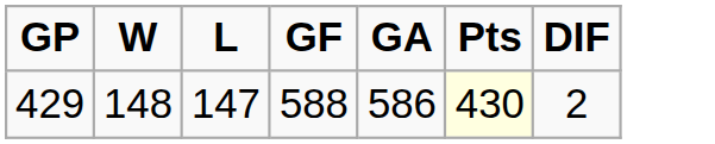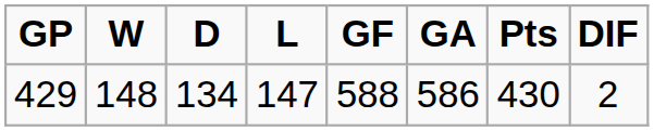+ column: D | 134
429 | Pts: lightyellow background -> no background
